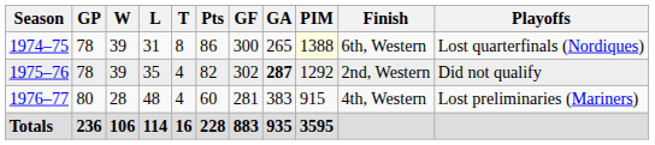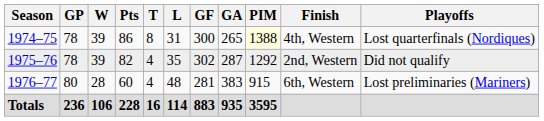columns swapped: L <-> Pts
1974–75 | Finish: 6th, Western -> 4th, Western
1975–76 | GA: bold -> normal
1976–77 | Finish: 4th, Western -> 6th, Western
